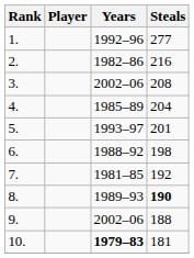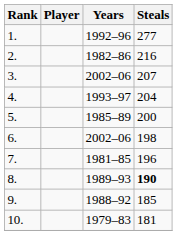3. | Steals: 208 -> 207
4. | Years: 1985–89 -> 1993–97
5. | Years: 1993–97 -> 1985–89
5. | Steals: 201 -> 200
6. | Years: 1988–92 -> 2002–06
7. | Steals: 192 -> 196
9. | Years: 2002–06 -> 1988–92
9. | Steals: 188 -> 185
10. | Years: bold -> normal
